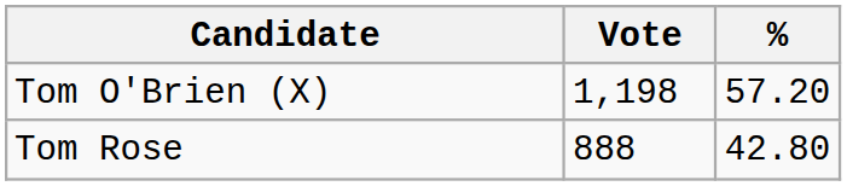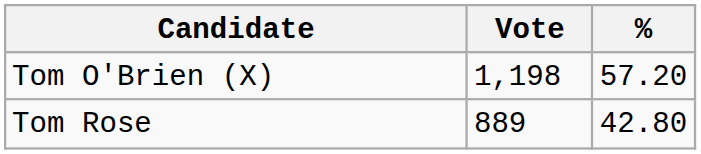Tom Rose | Vote: 888 -> 889
